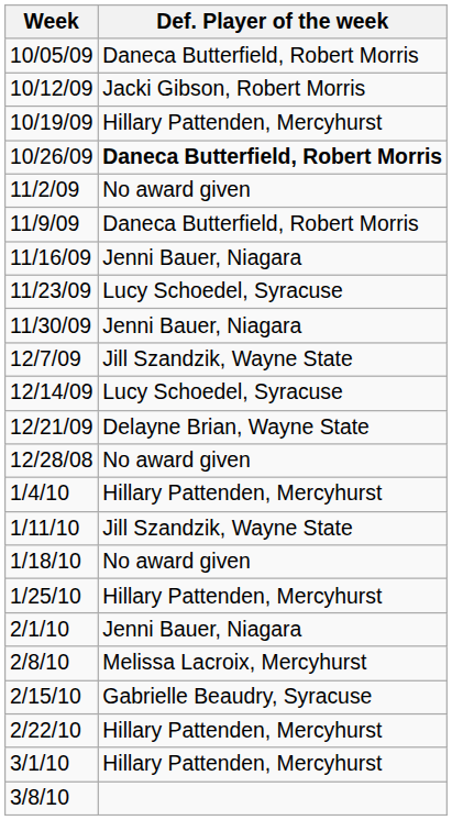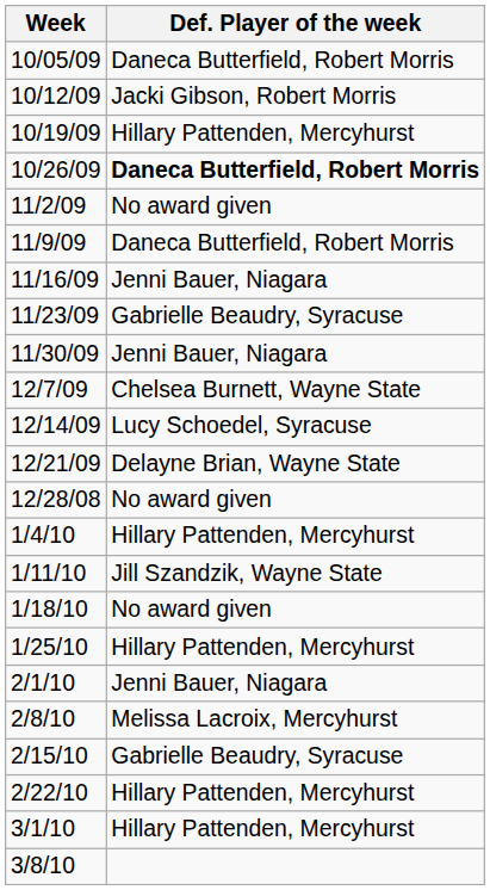11/23/09 | Def. Player of the week: Lucy Schoedel, Syracuse -> Gabrielle Beaudry, Syracuse
12/7/09 | Def. Player of the week: Jill Szandzik, Wayne State -> Chelsea Burnett, Wayne State
